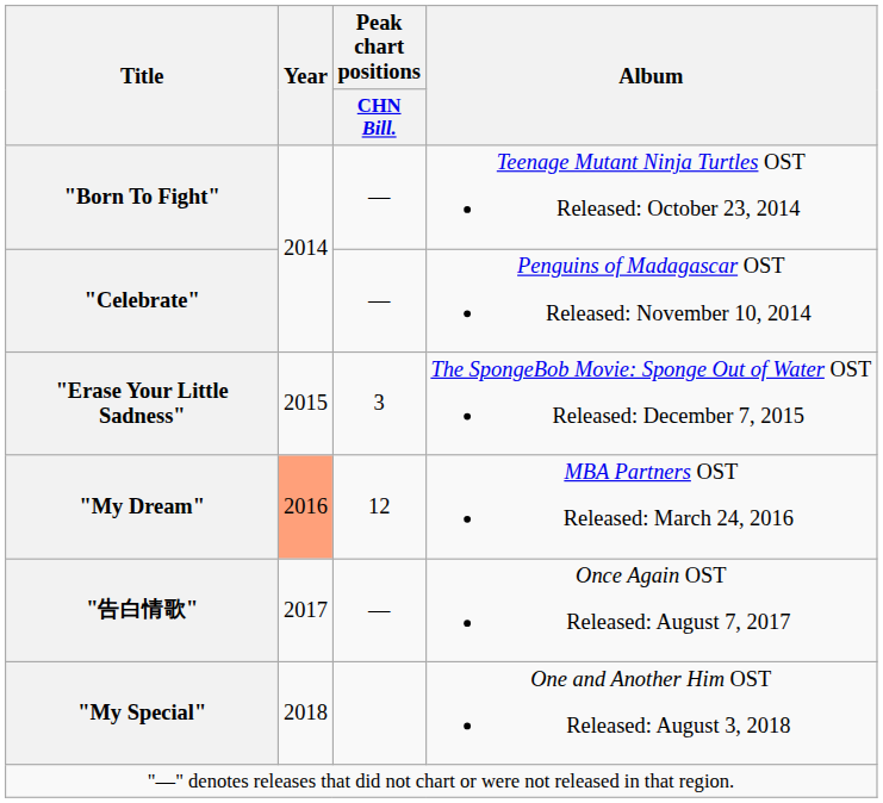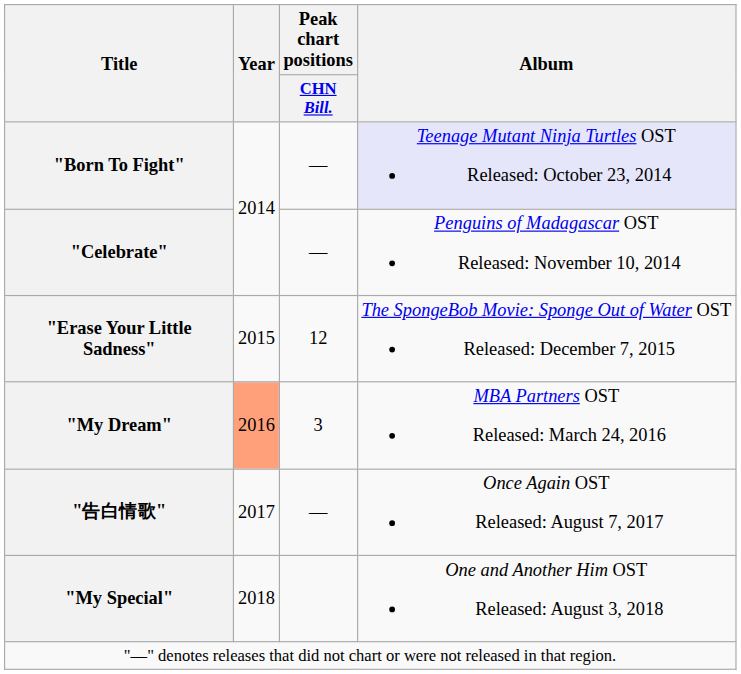"Born To Fight" | Album: no background -> lavender background
"Erase Your Little Sadness" | Peak chart positions / CHN Bill.: 3 -> 12
"My Dream" | Peak chart positions / CHN Bill.: 12 -> 3
